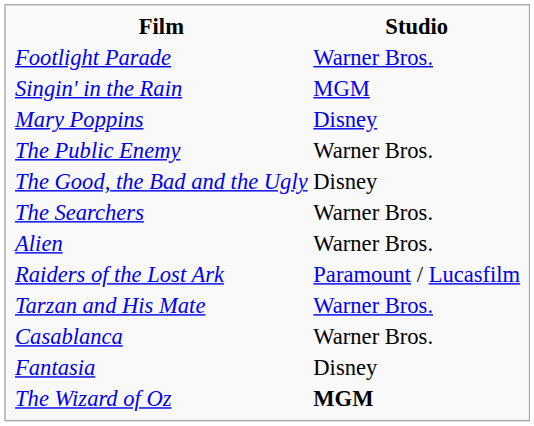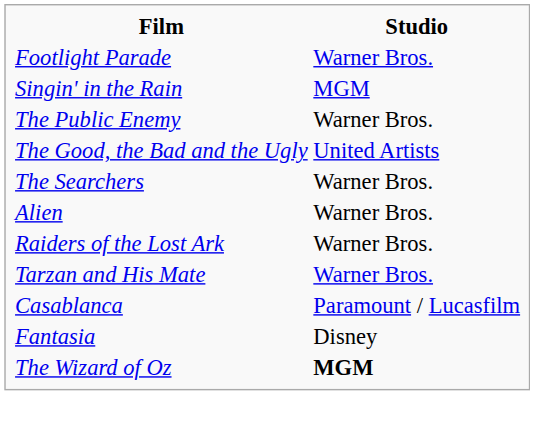- row: Mary Poppins | Disney
The Good, the Bad and the Ugly | Studio: Disney -> United Artists
Raiders of the Lost Ark | Studio: Paramount / Lucasfilm -> Warner Bros.
Casablanca | Studio: Warner Bros. -> Paramount / Lucasfilm
